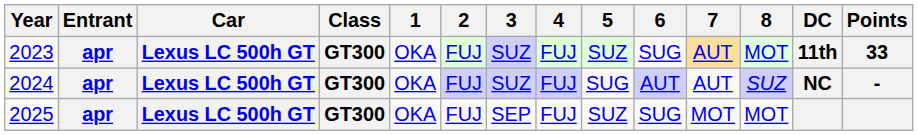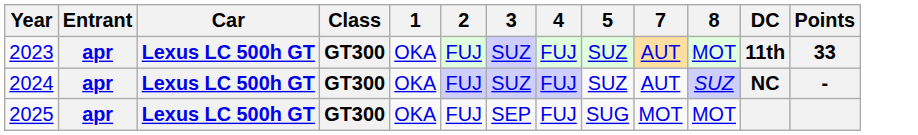- column: 6 | SUG | AUT | SUG
2024 | 5: SUG -> SUZ
2025 | 5: SUZ -> SUG
